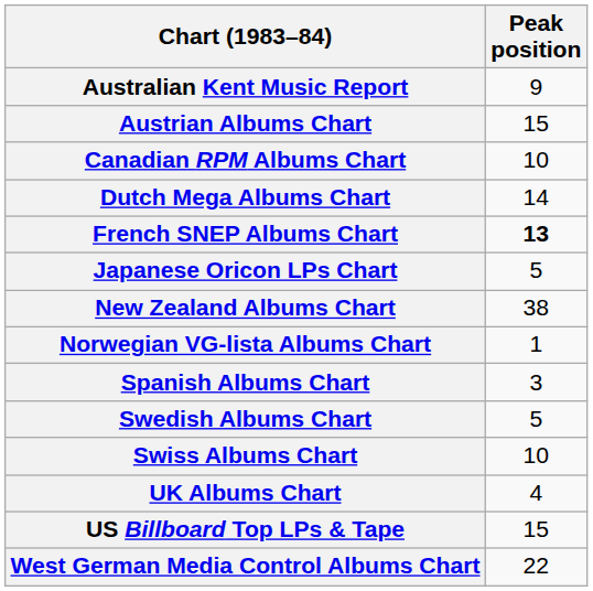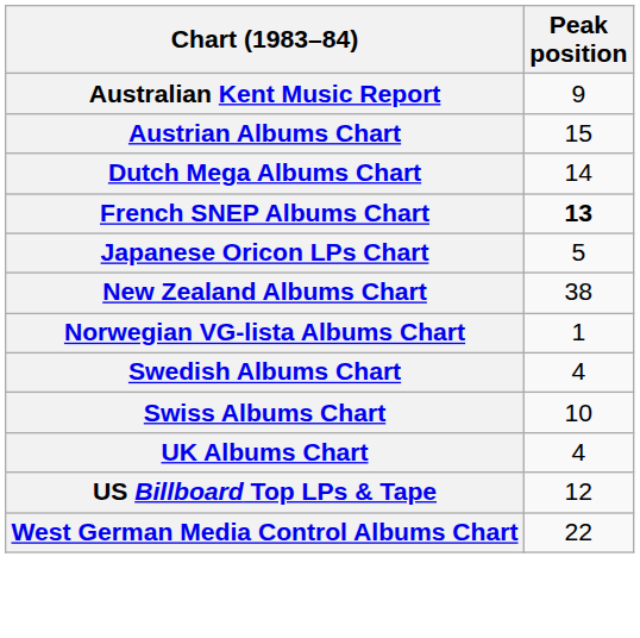- row: Canadian RPM Albums Chart | 10
- row: Spanish Albums Chart | 3
Swedish Albums Chart | Peak position: 5 -> 4
US Billboard Top LPs & Tape | Peak position: 15 -> 12
